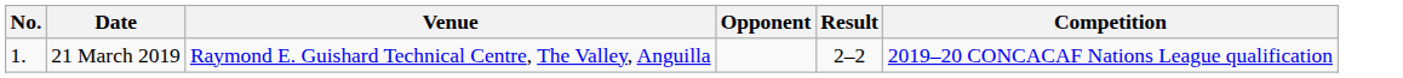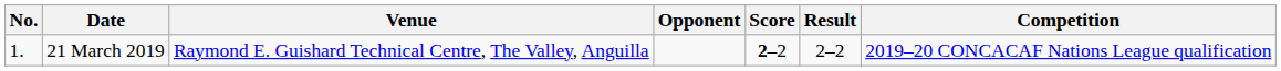+ column: Score | 2–2
